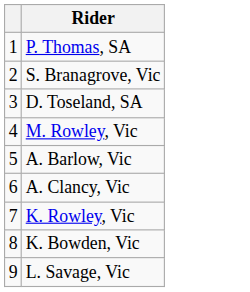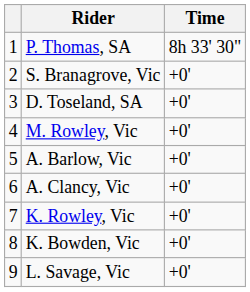+ column: Time | 8h 33' 30" | +0' | +0' | +0' | +0' | +0' | +0' | +0' | +0'
